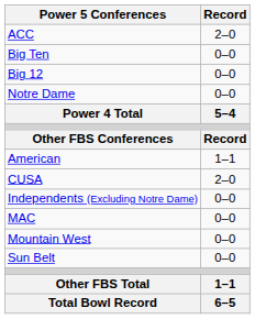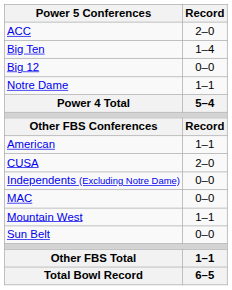Big Ten | Record: 0–0 -> 1–4
Notre Dame | Record: 0–0 -> 1–1
Mountain West | Record: 0–0 -> 1–1
